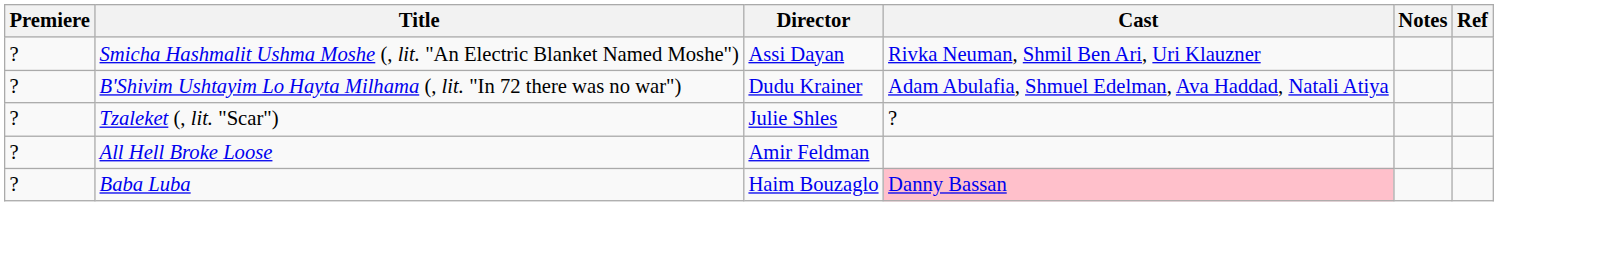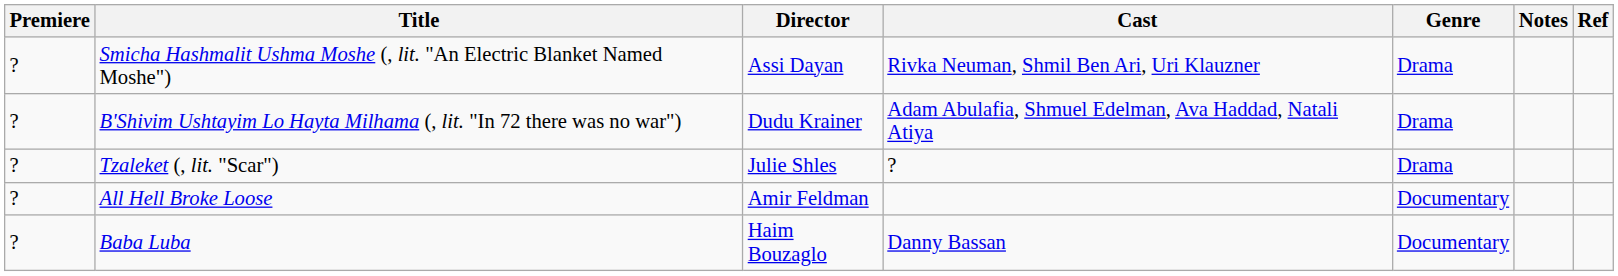+ column: Genre | Drama | Drama | Drama | Documentary | Documentary
Baba Luba | Cast: pink background -> no background
